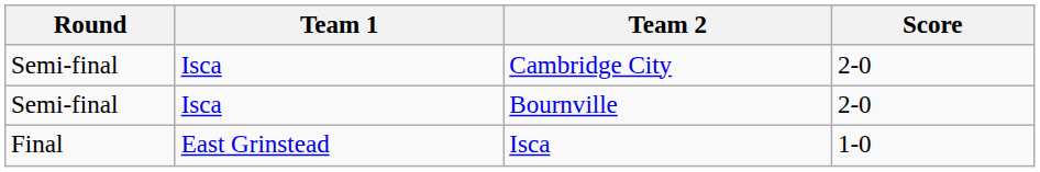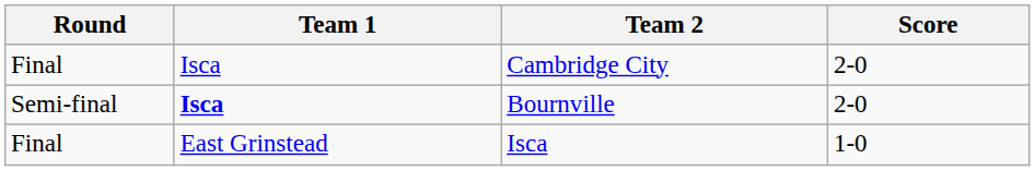Cambridge City | Round: Semi-final -> Final
Bournville | Team 1: normal -> bold
